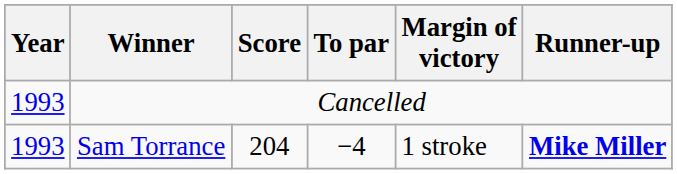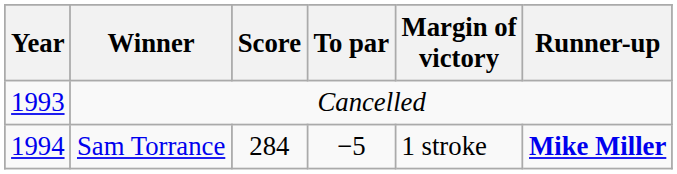Sam Torrance | Year: 1993 -> 1994
Sam Torrance | Score: 204 -> 284
Sam Torrance | To par: −4 -> −5
